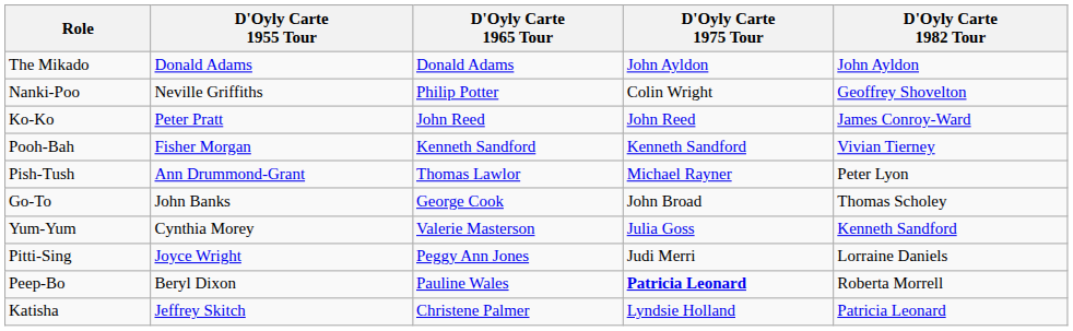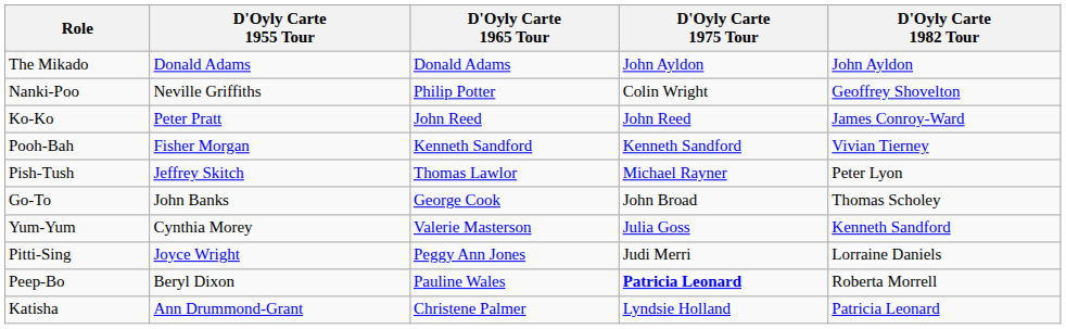Pish-Tush | D'Oyly Carte 1955 Tour: Ann Drummond-Grant -> Jeffrey Skitch
Katisha | D'Oyly Carte 1955 Tour: Jeffrey Skitch -> Ann Drummond-Grant
